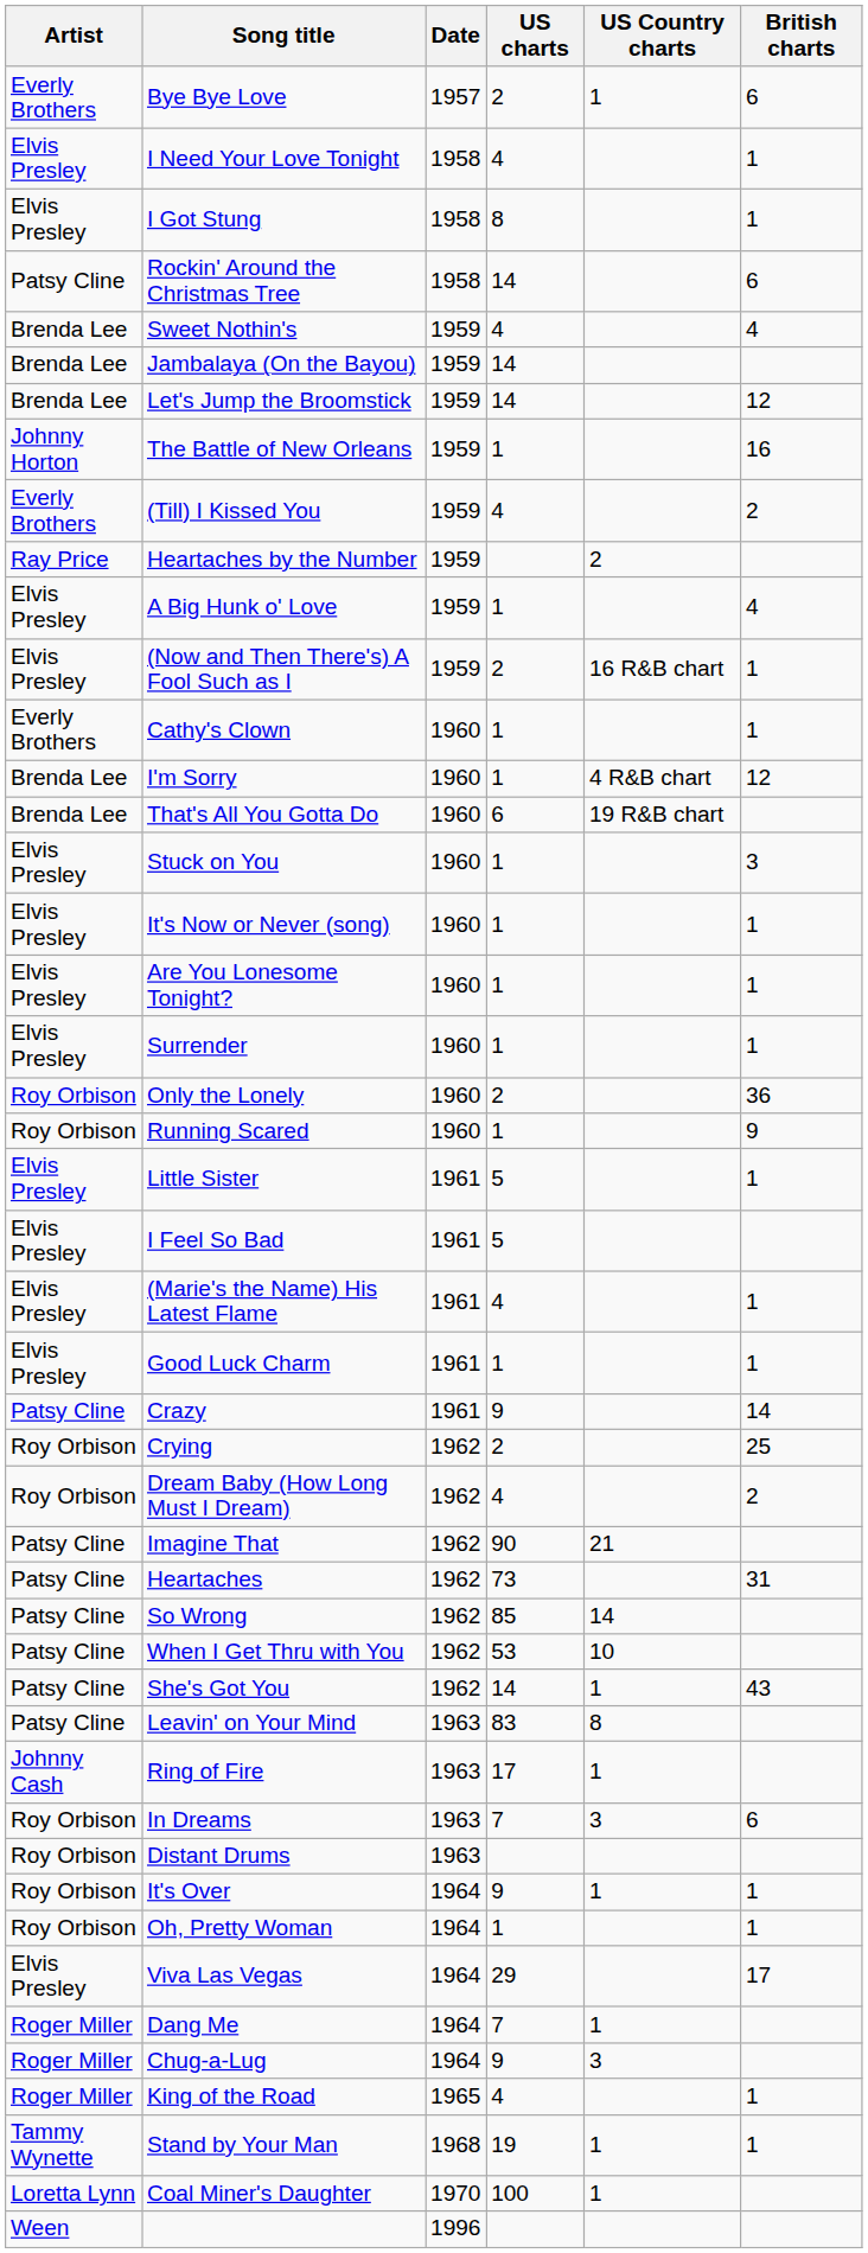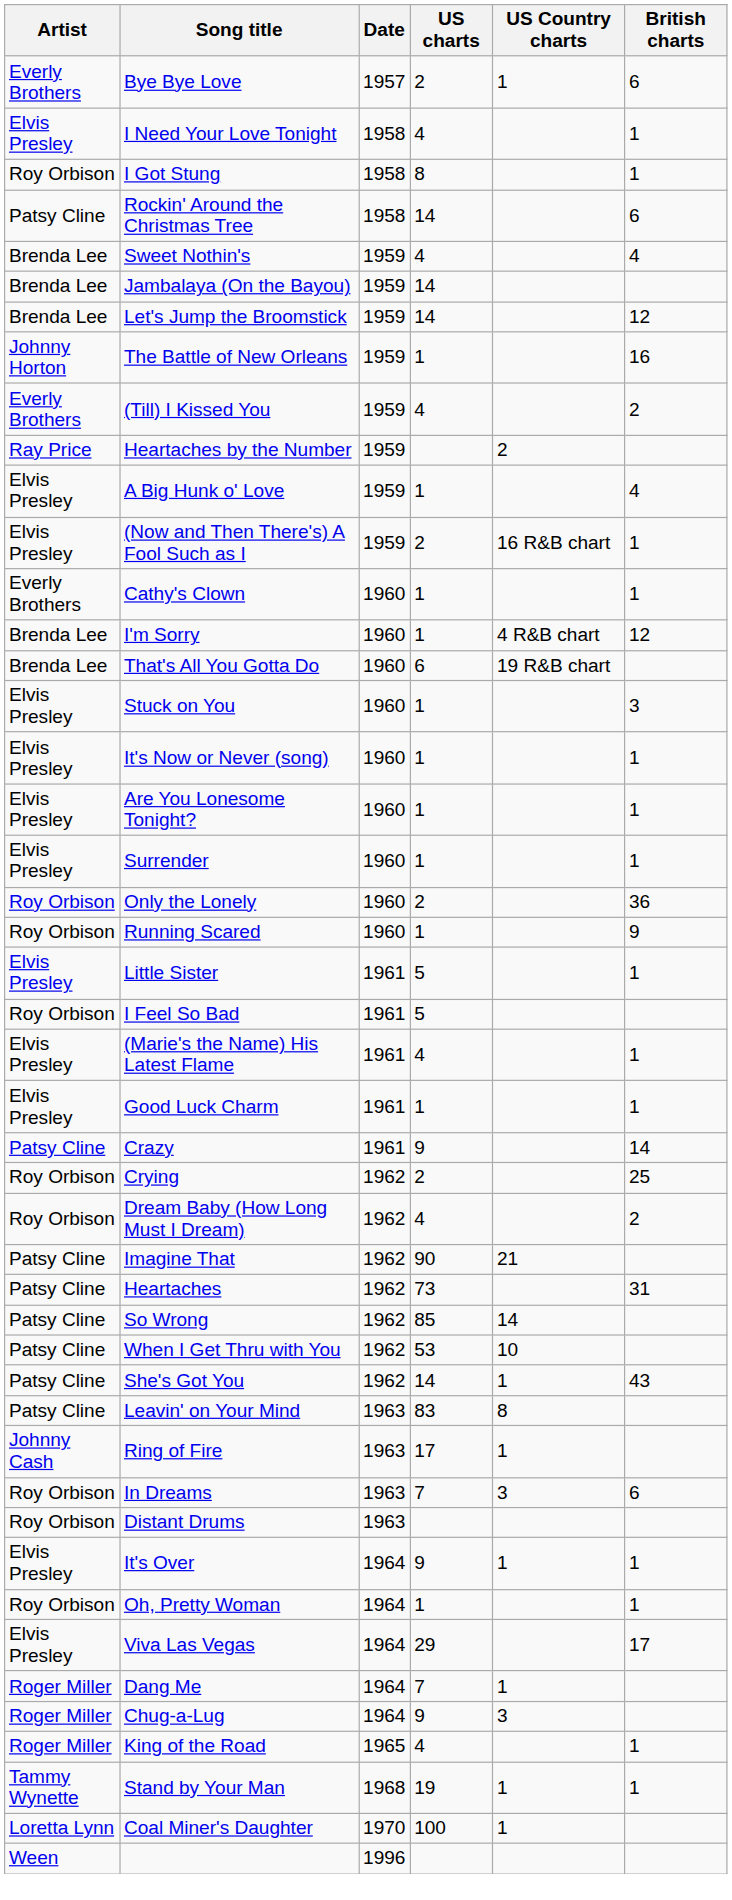I Got Stung | Artist: Elvis Presley -> Roy Orbison
I Feel So Bad | Artist: Elvis Presley -> Roy Orbison
It's Over | Artist: Roy Orbison -> Elvis Presley
